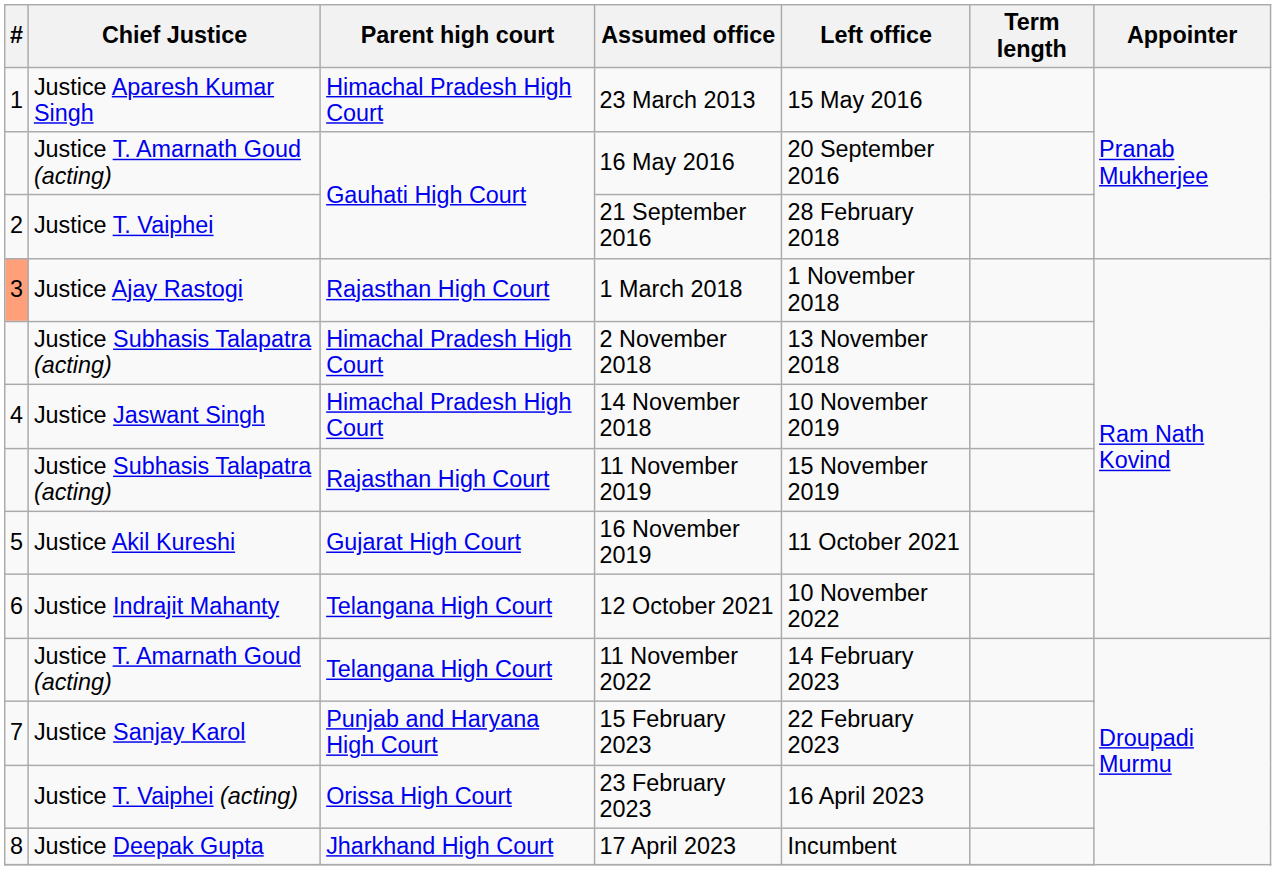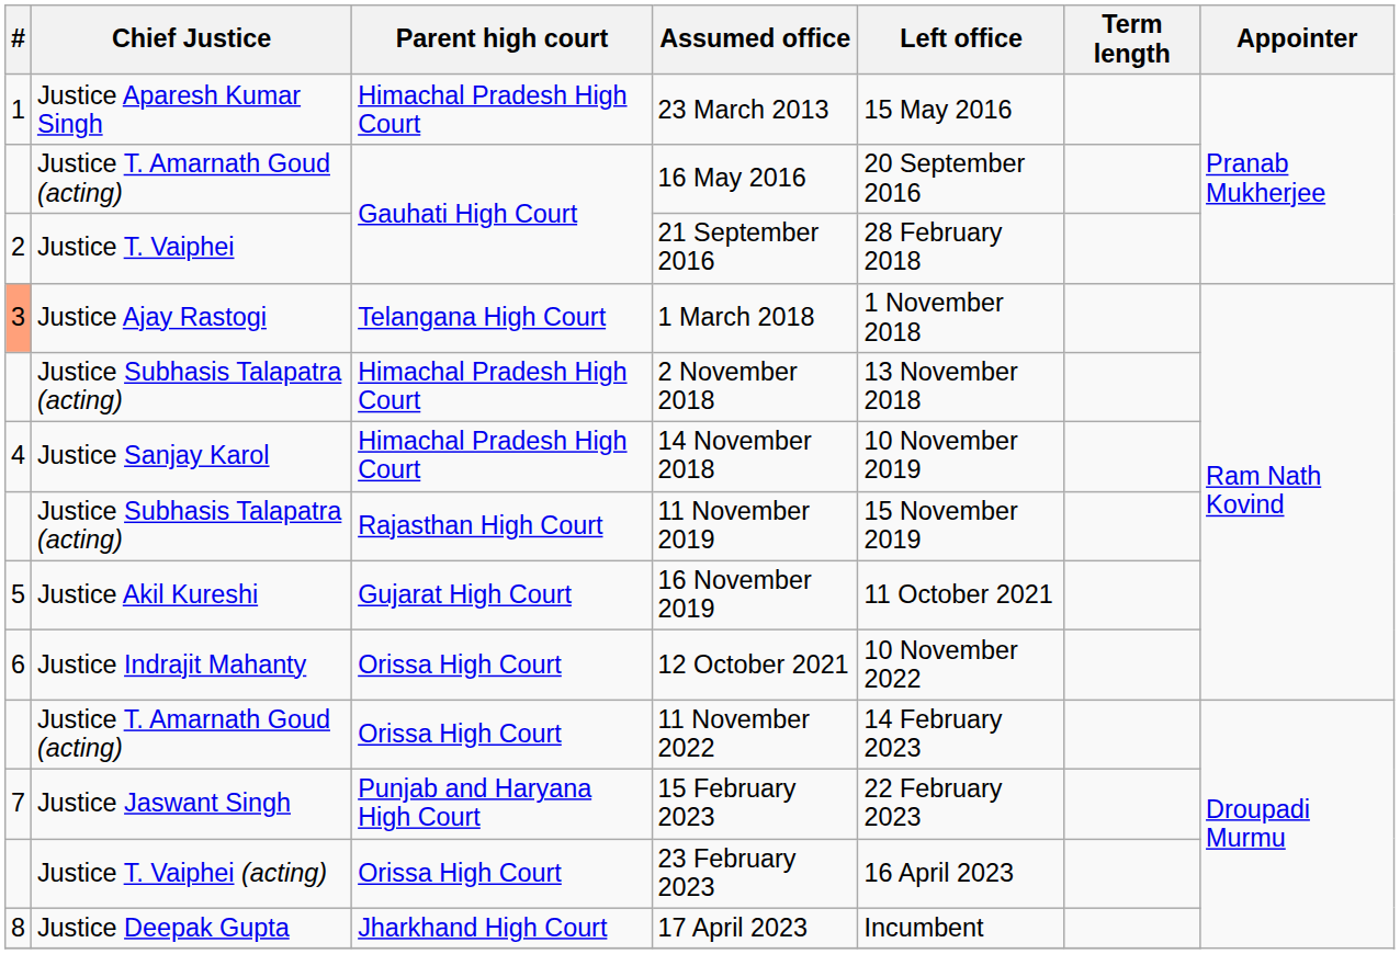1 March 2018 | Parent high court: Rajasthan High Court -> Telangana High Court
14 November 2018 | Chief Justice: Justice Jaswant Singh -> Justice Sanjay Karol
12 October 2021 | Parent high court: Telangana High Court -> Orissa High Court
11 November 2022 | Parent high court: Telangana High Court -> Orissa High Court
15 February 2023 | Chief Justice: Justice Sanjay Karol -> Justice Jaswant Singh
